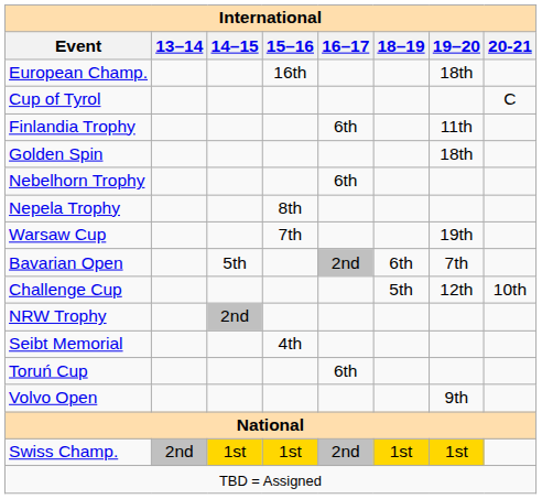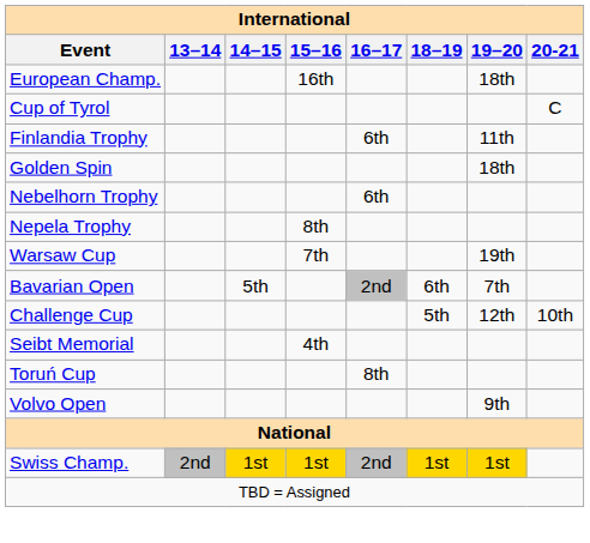- row: NRW Trophy | 2nd
Toruń Cup | 16–17: 6th -> 8th
